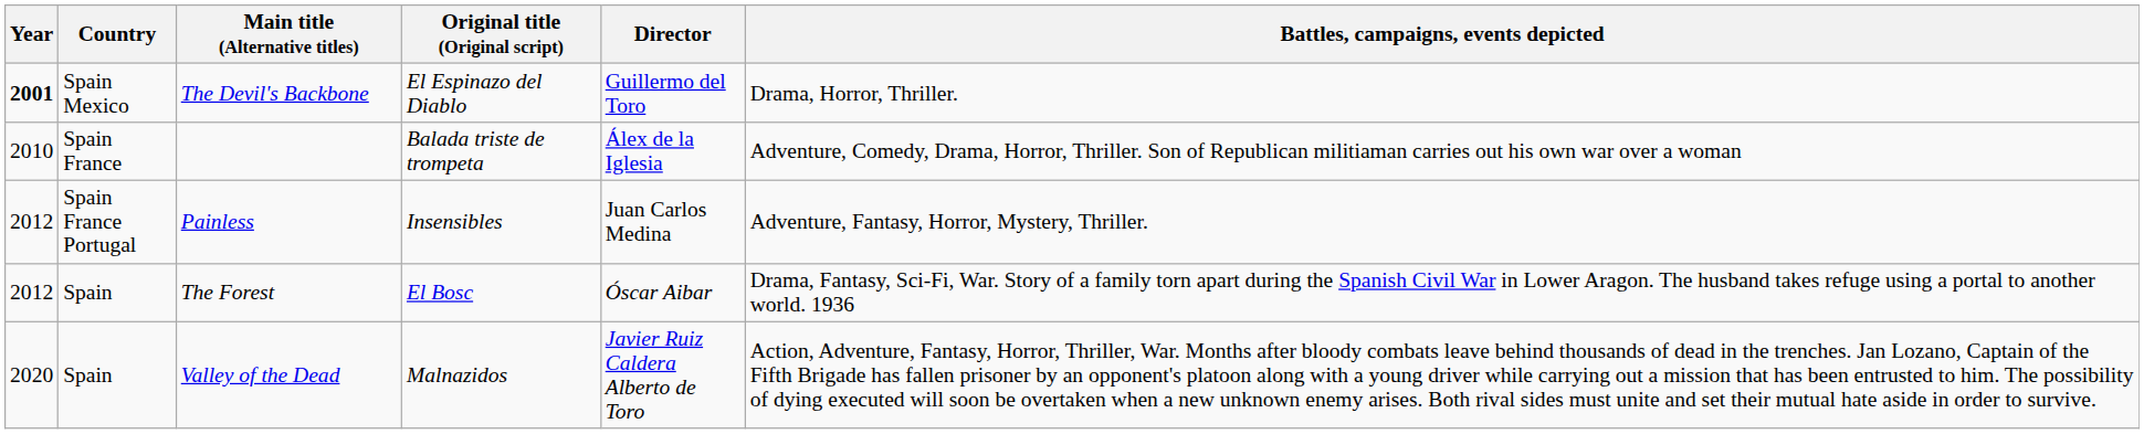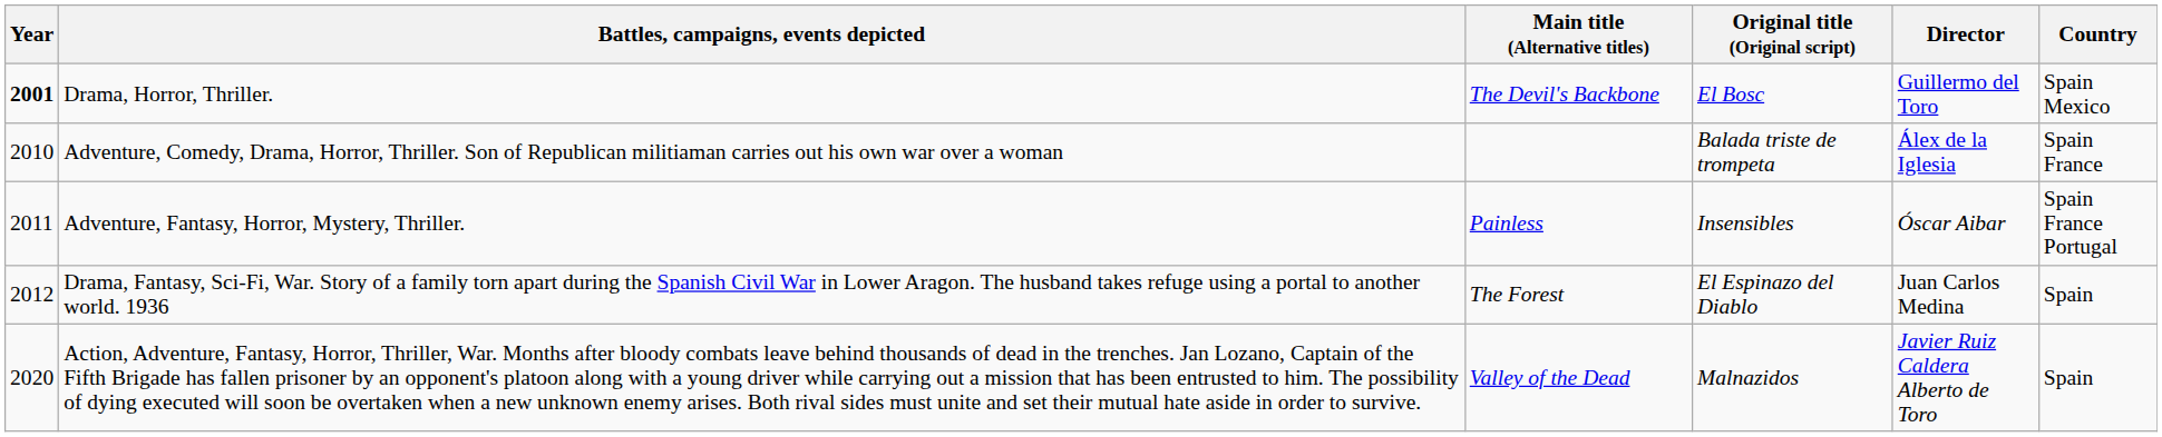columns swapped: Country <-> Battles, campaigns, events depicted
The Devil's Backbone | Original title (Original script): El Espinazo del Diablo -> El Bosc
Painless | Year: 2012 -> 2011
Painless | Director: Juan Carlos Medina -> Óscar Aibar
The Forest | Original title (Original script): El Bosc -> El Espinazo del Diablo
The Forest | Director: Óscar Aibar -> Juan Carlos Medina
